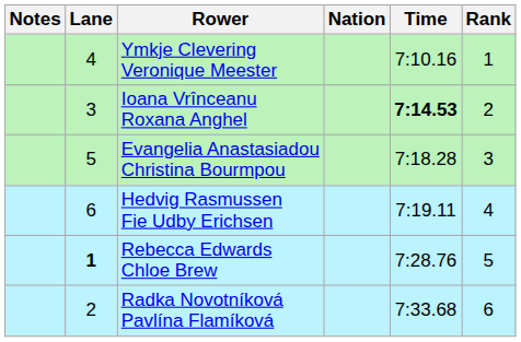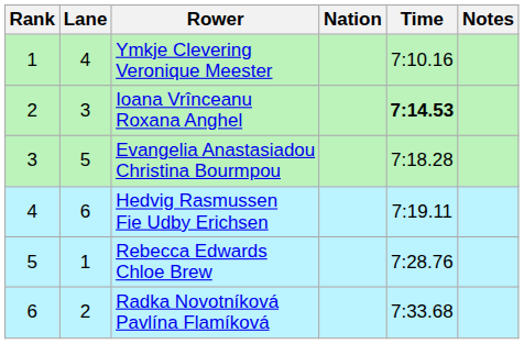columns swapped: Rank <-> Notes
Rebecca Edwards Chloe Brew | Lane: bold -> normal
